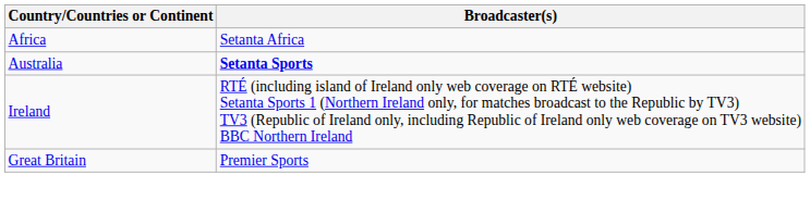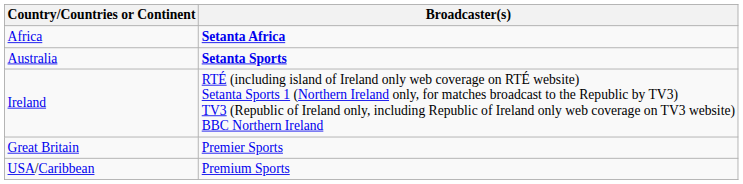Africa | Broadcaster(s): normal -> bold
+ row: USA/Caribbean | Premium Sports
